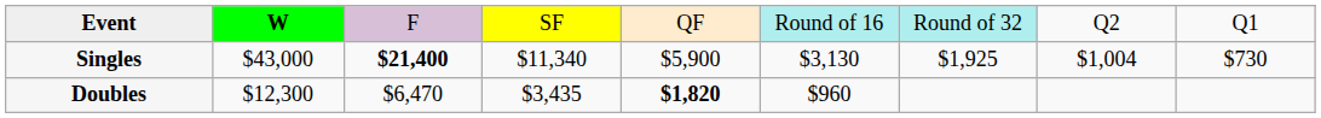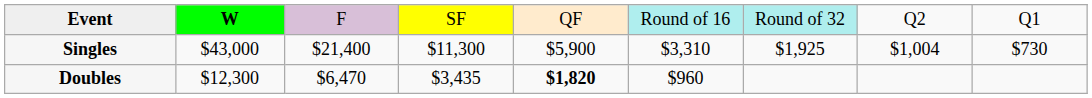Singles | column 3: bold -> normal
Singles | column 4: $11,340 -> $11,300
Singles | column 6: $3,130 -> $3,310
